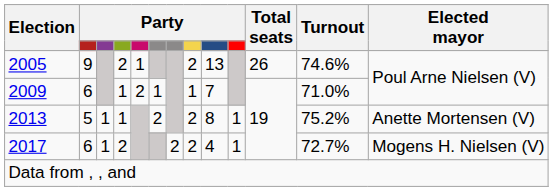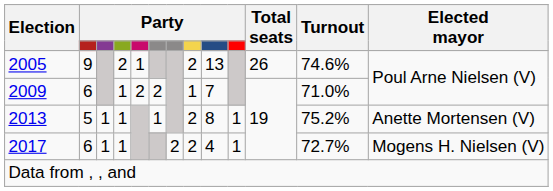2009 | column 6: 1 -> 2
2013 | column 6: 2 -> 1
2017 | column 4: 2 -> 1
